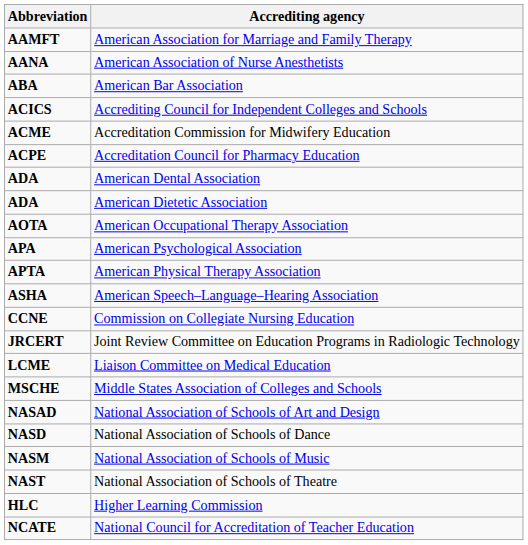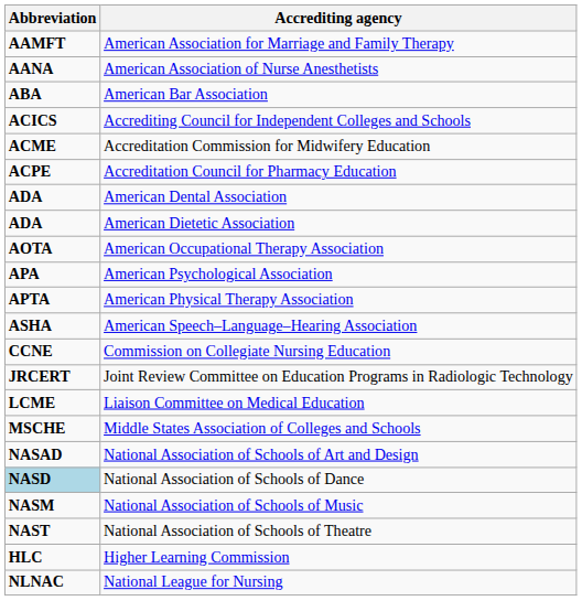National Association of Schools of Dance | Abbreviation: no background -> lightblue background
- row: NCATE | National Council for Accreditation of Teacher Education
+ row: NLNAC | National League for Nursing
